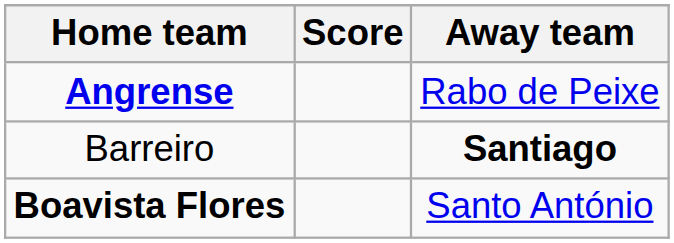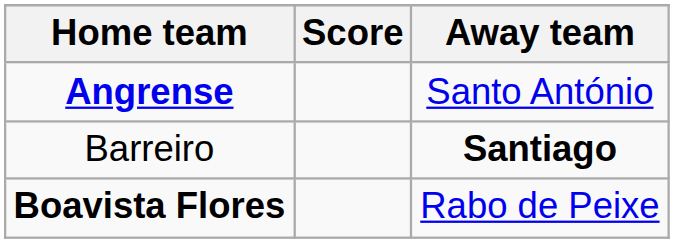Angrense | Away team: Rabo de Peixe -> Santo António
Boavista Flores | Away team: Santo António -> Rabo de Peixe
